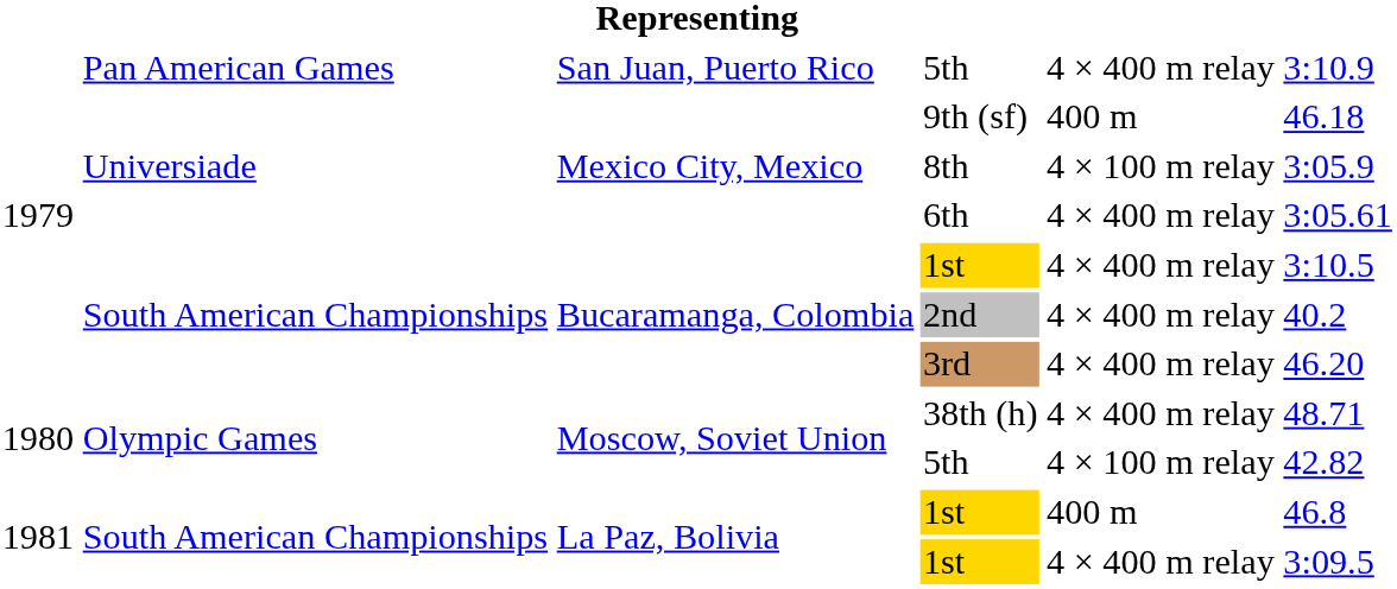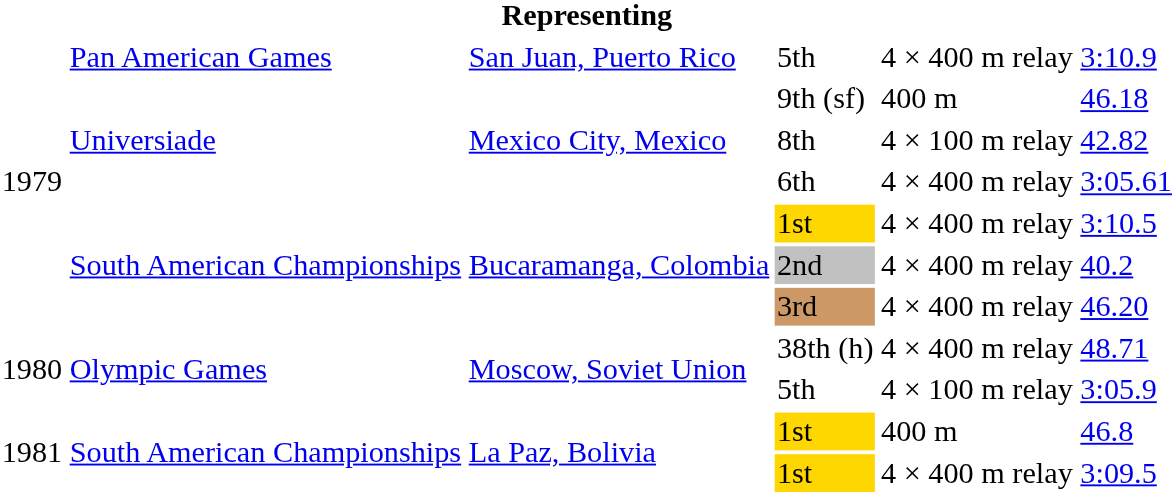8th | column 6: 3:05.9 -> 42.82
Moscow, Soviet Union / 5th | column 6: 42.82 -> 3:05.9
